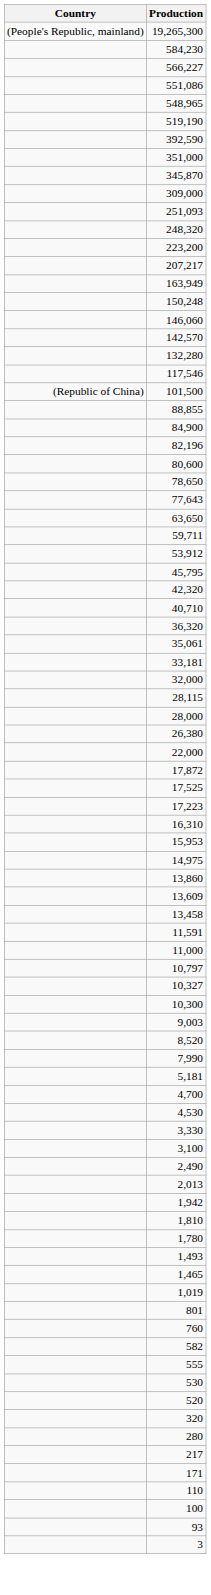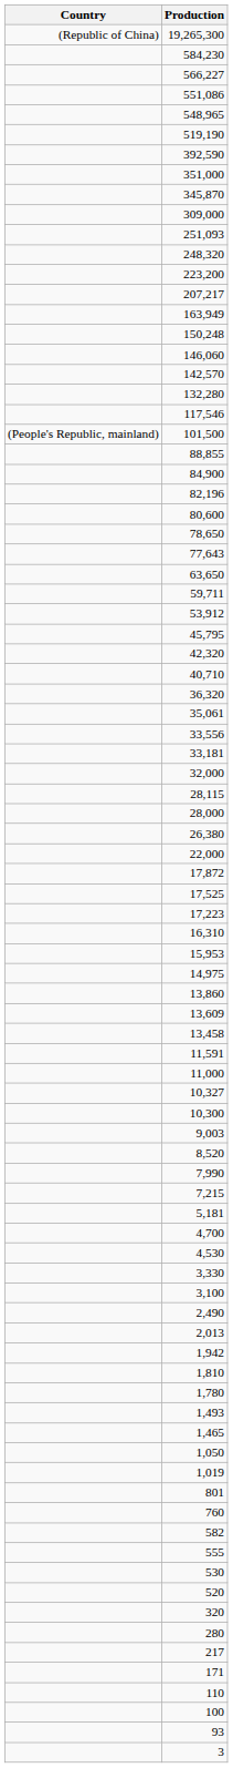19,265,300 | Country: (People's Republic, mainland) -> (Republic of China)
101,500 | Country: (Republic of China) -> (People's Republic, mainland)
+ row: 33,556
- row: 10,797
+ row: 7,215
+ row: 1,050
